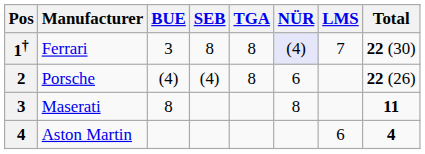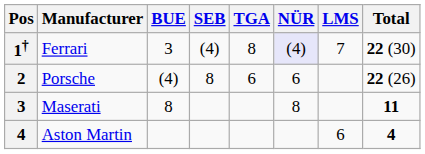Ferrari | SEB: 8 -> (4)
Porsche | SEB: (4) -> 8
Porsche | TGA: 8 -> 6
